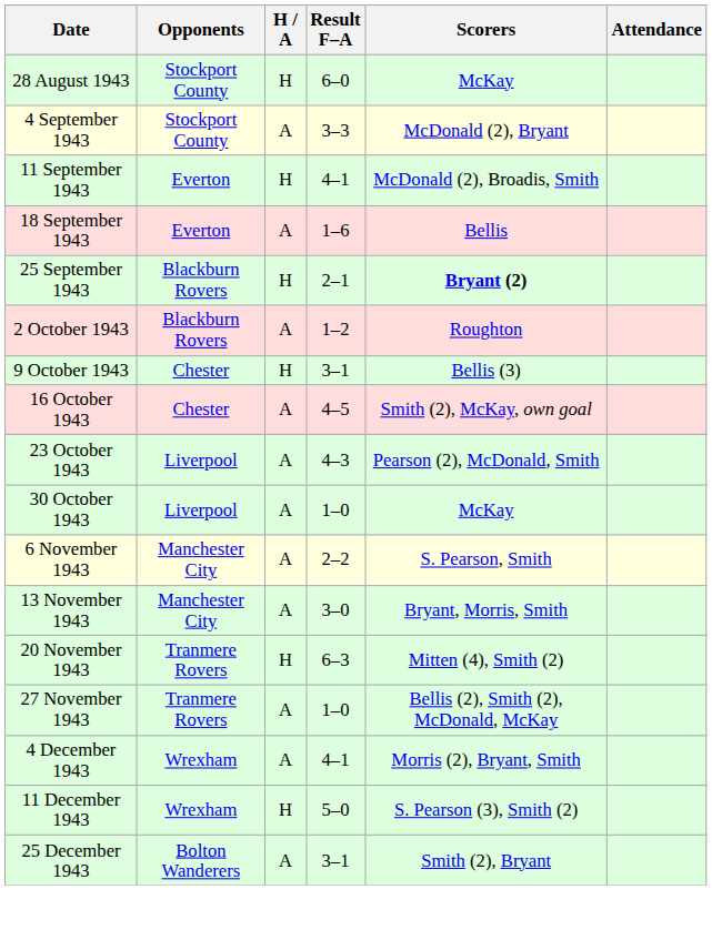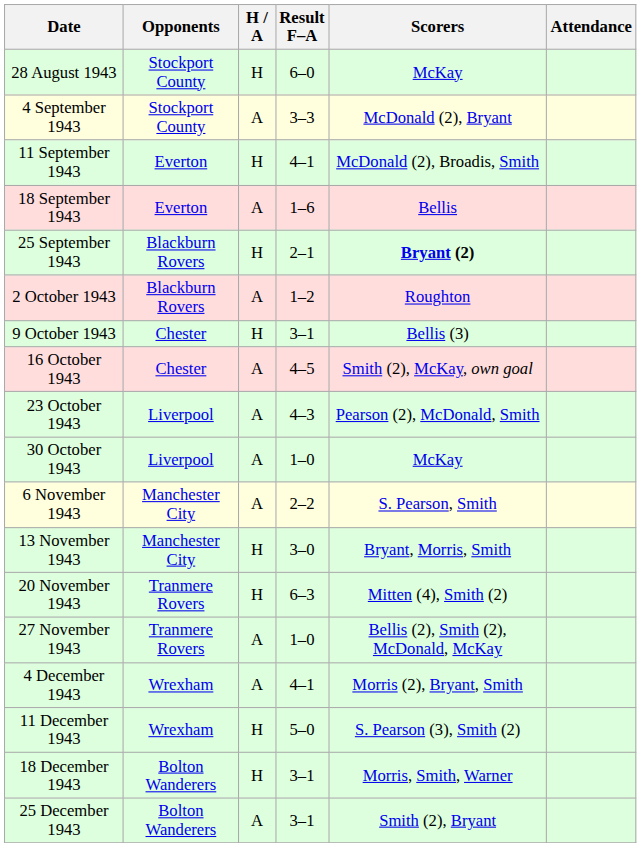13 November 1943 | H / A: A -> H
+ row: 18 December 1943 | Bolton Wanderers | H | 3–1 | Morris, Smith, Warner
